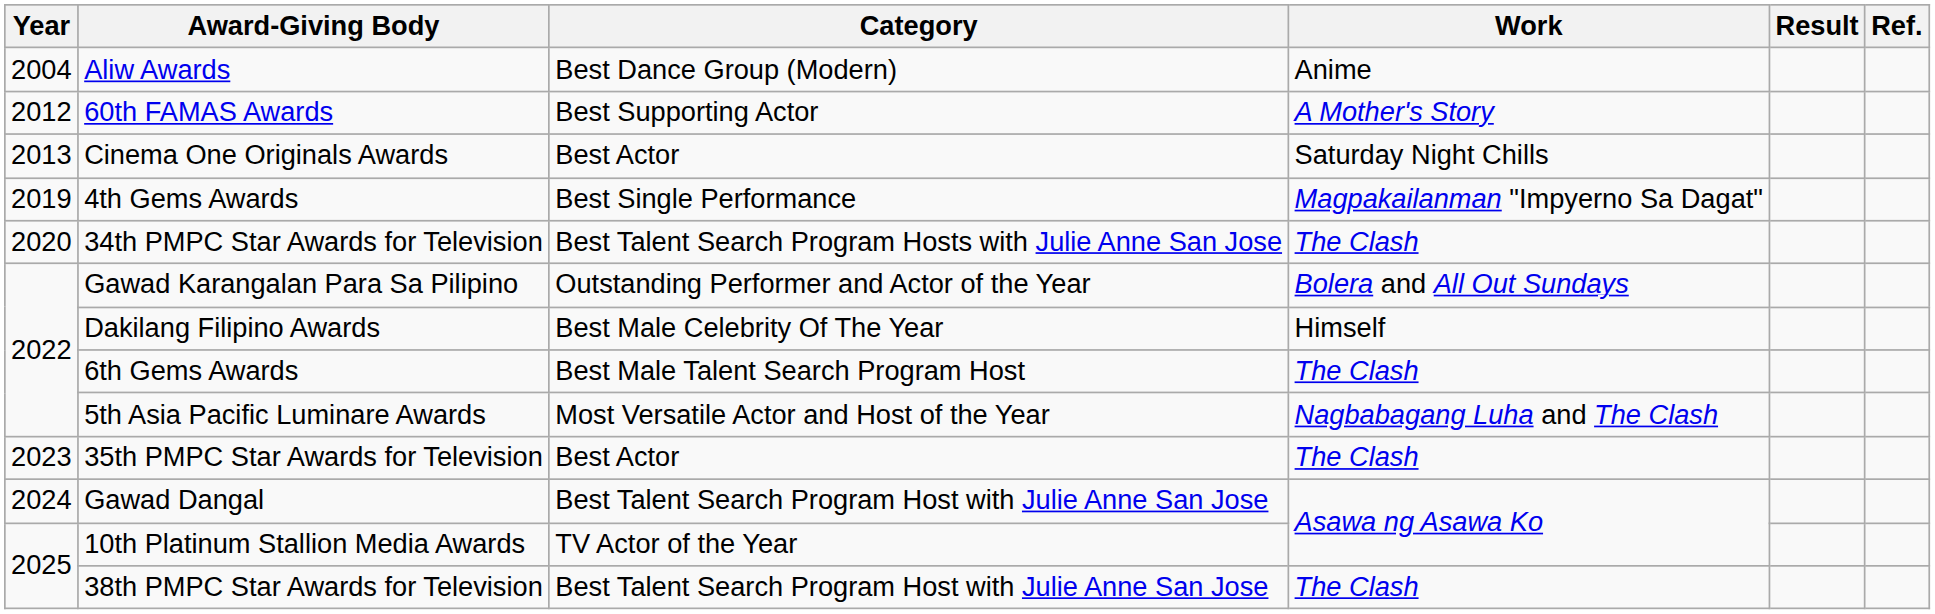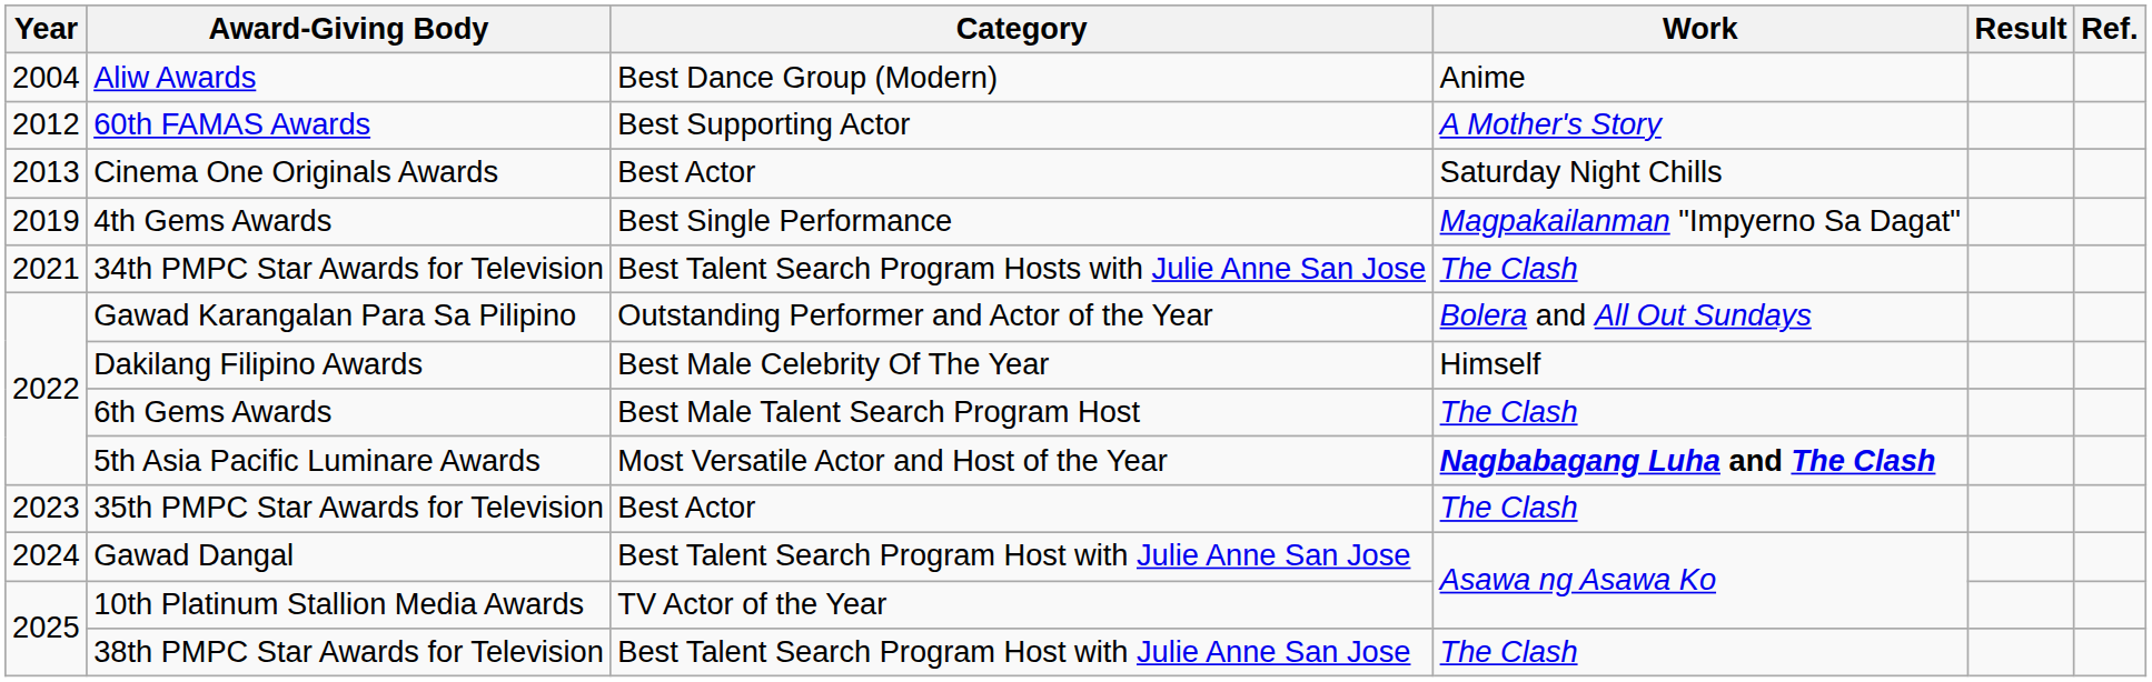34th PMPC Star Awards for Television | Year: 2020 -> 2021
5th Asia Pacific Luminare Awards | Work: normal -> bold
